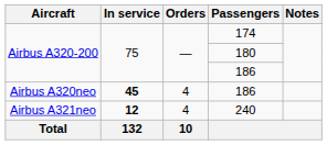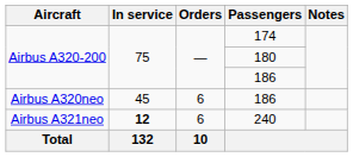Airbus A320neo / 186 | In service: bold -> normal
Airbus A320neo / 186 | Orders: 4 -> 6
240 | Orders: 4 -> 6
